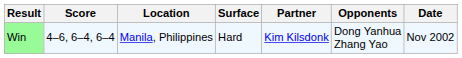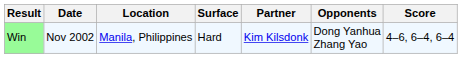columns swapped: Date <-> Score
